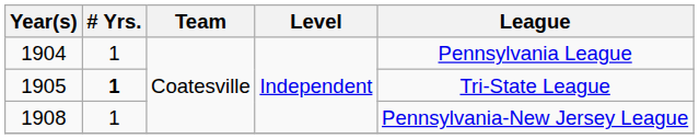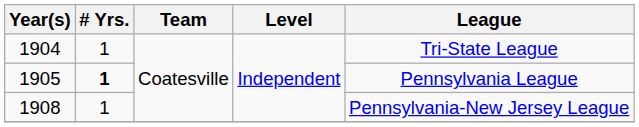1904 | League: Pennsylvania League -> Tri-State League
1905 | League: Tri-State League -> Pennsylvania League
